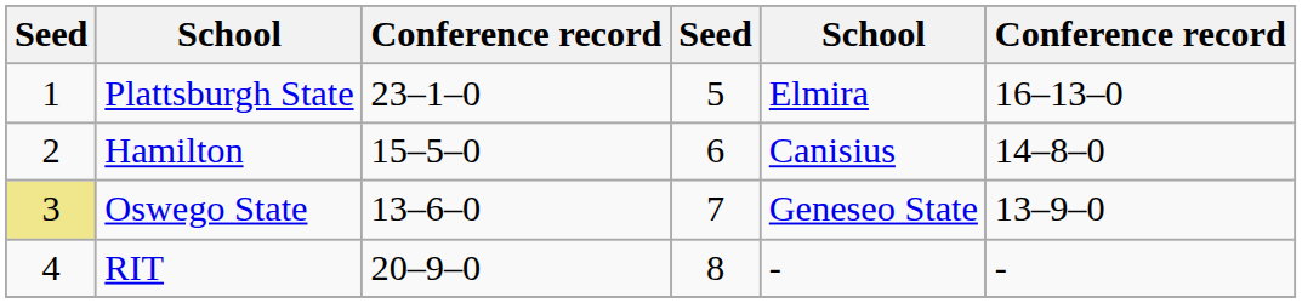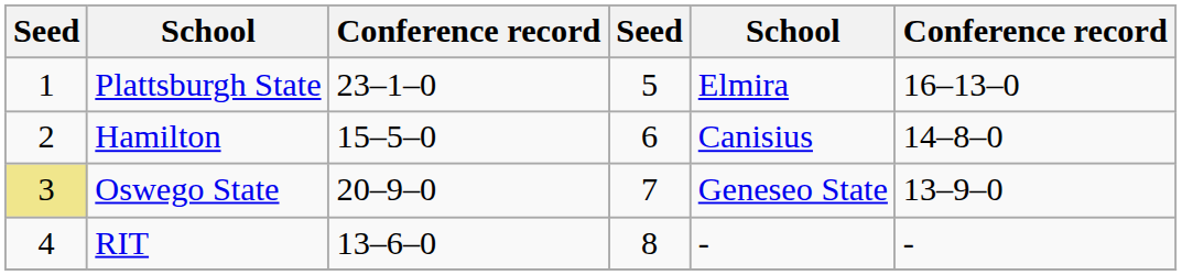Oswego State | column 3: 13–6–0 -> 20–9–0
RIT | column 3: 20–9–0 -> 13–6–0
